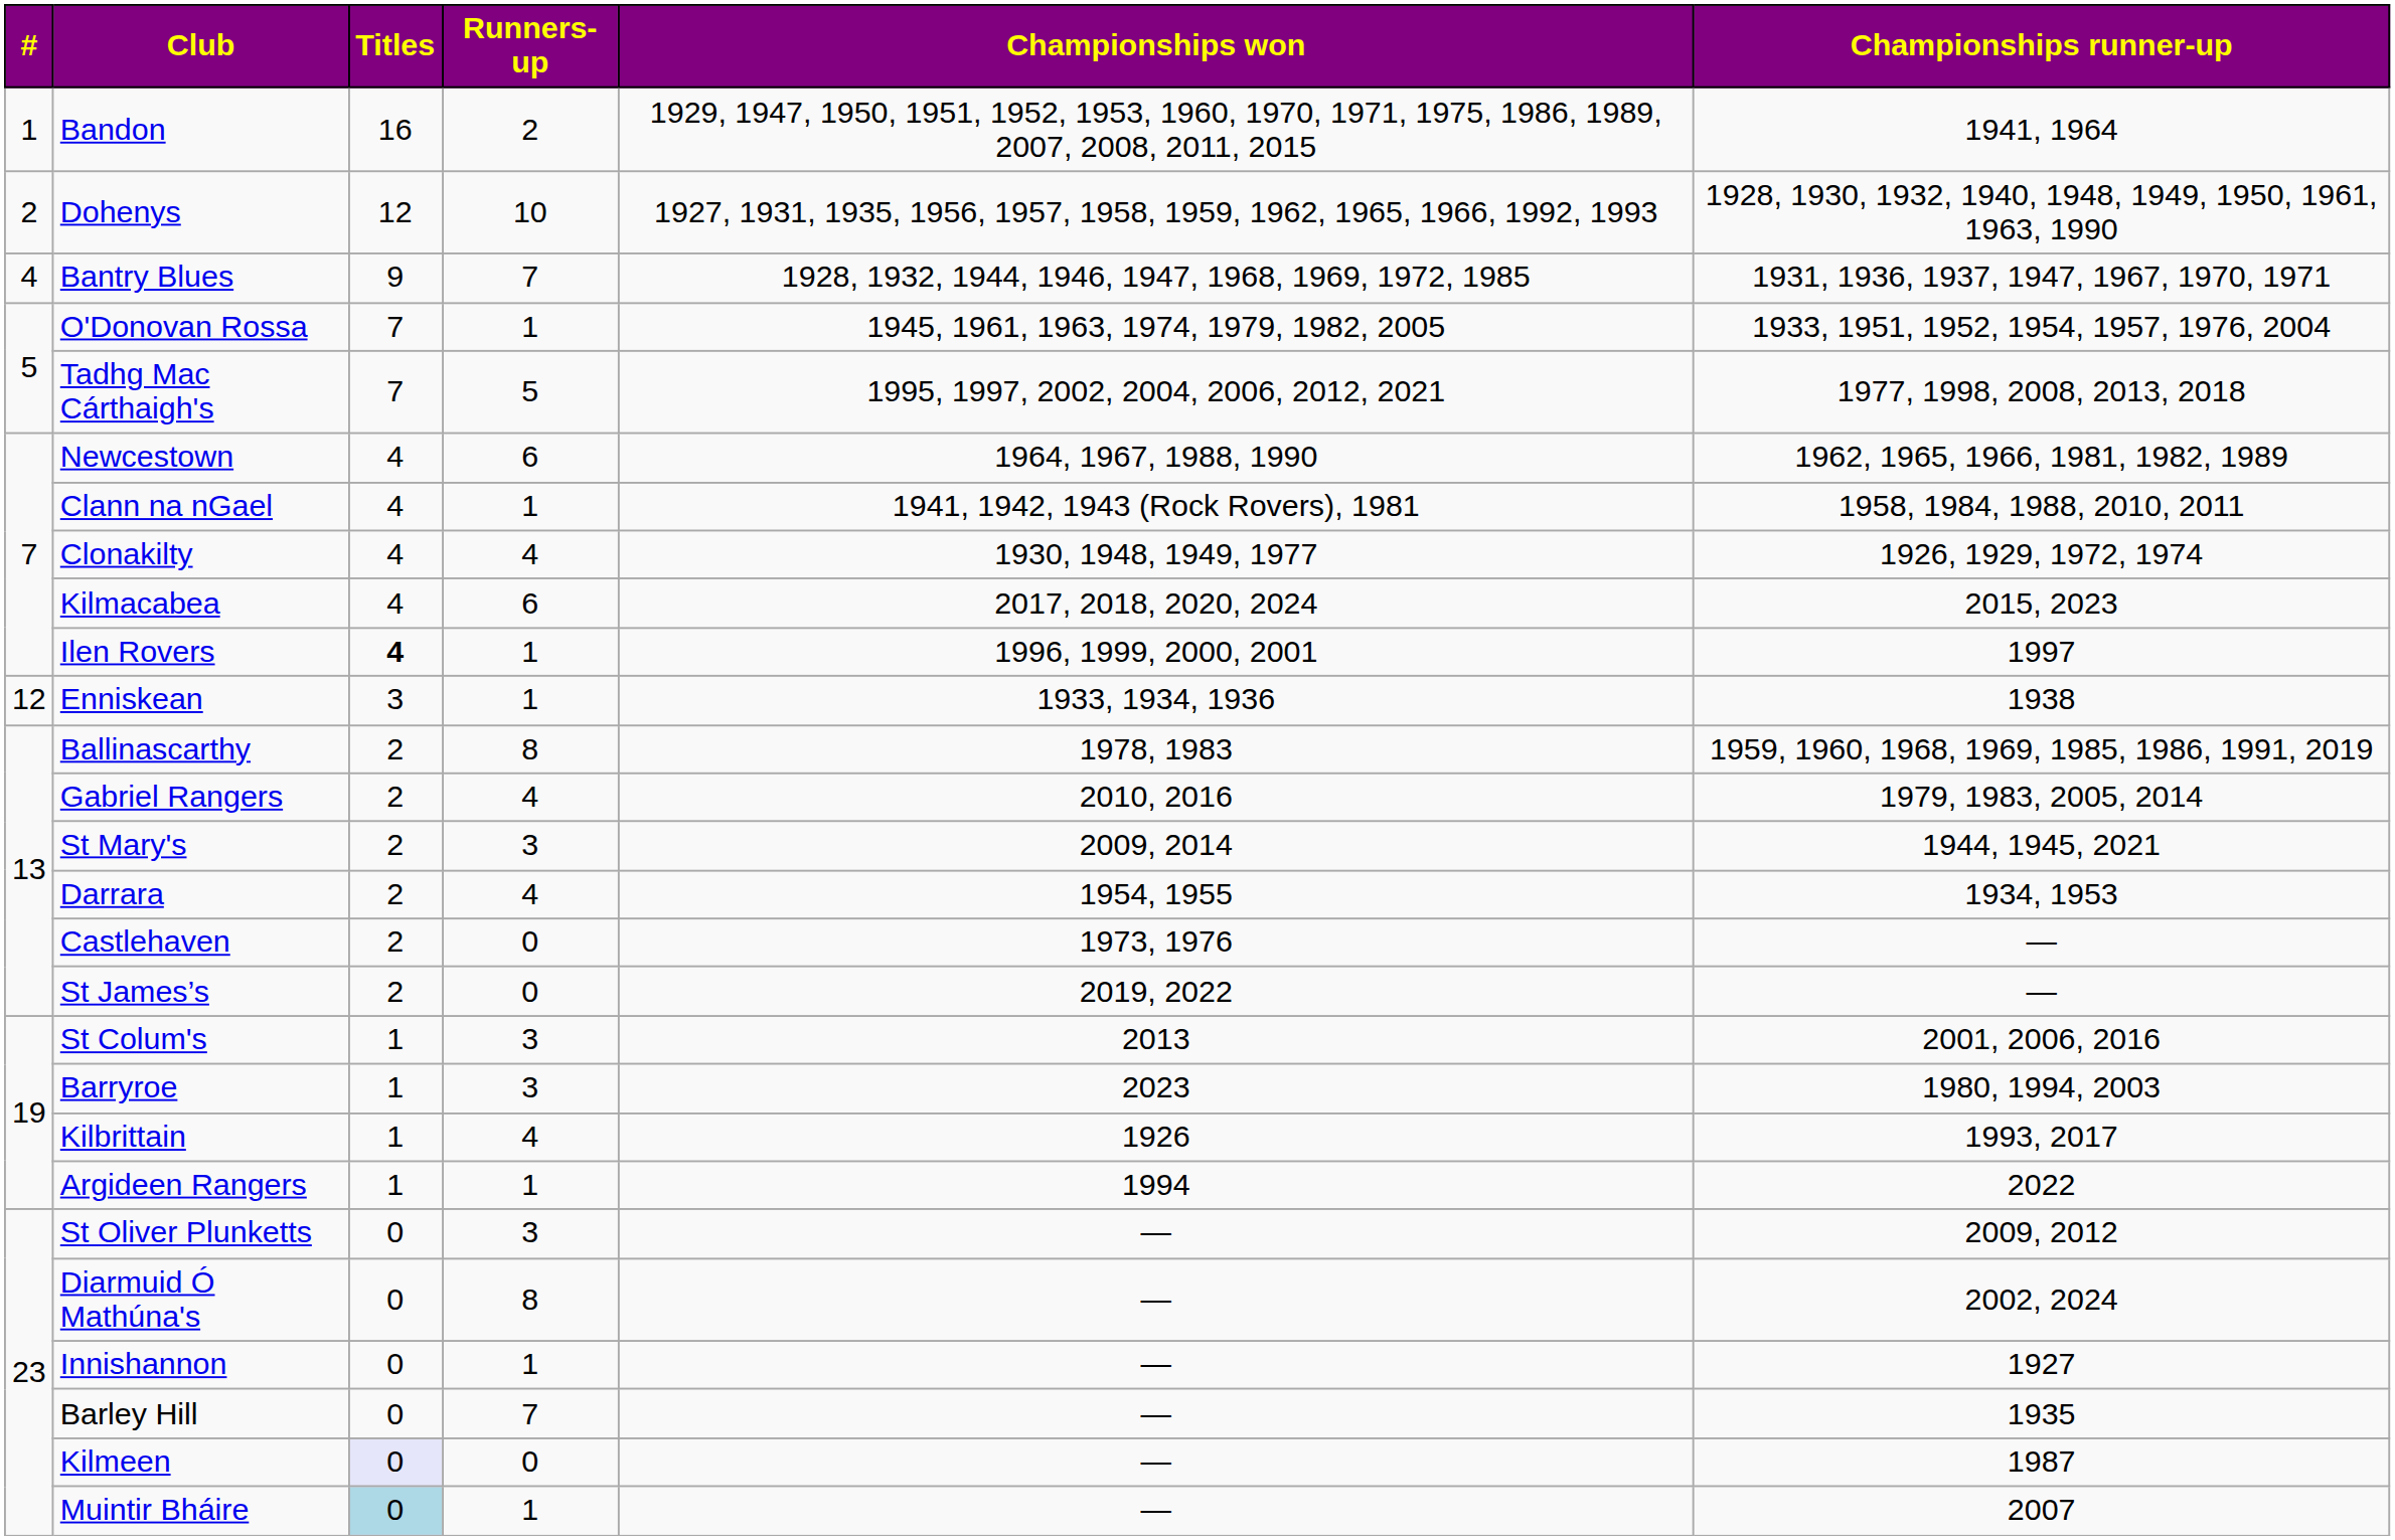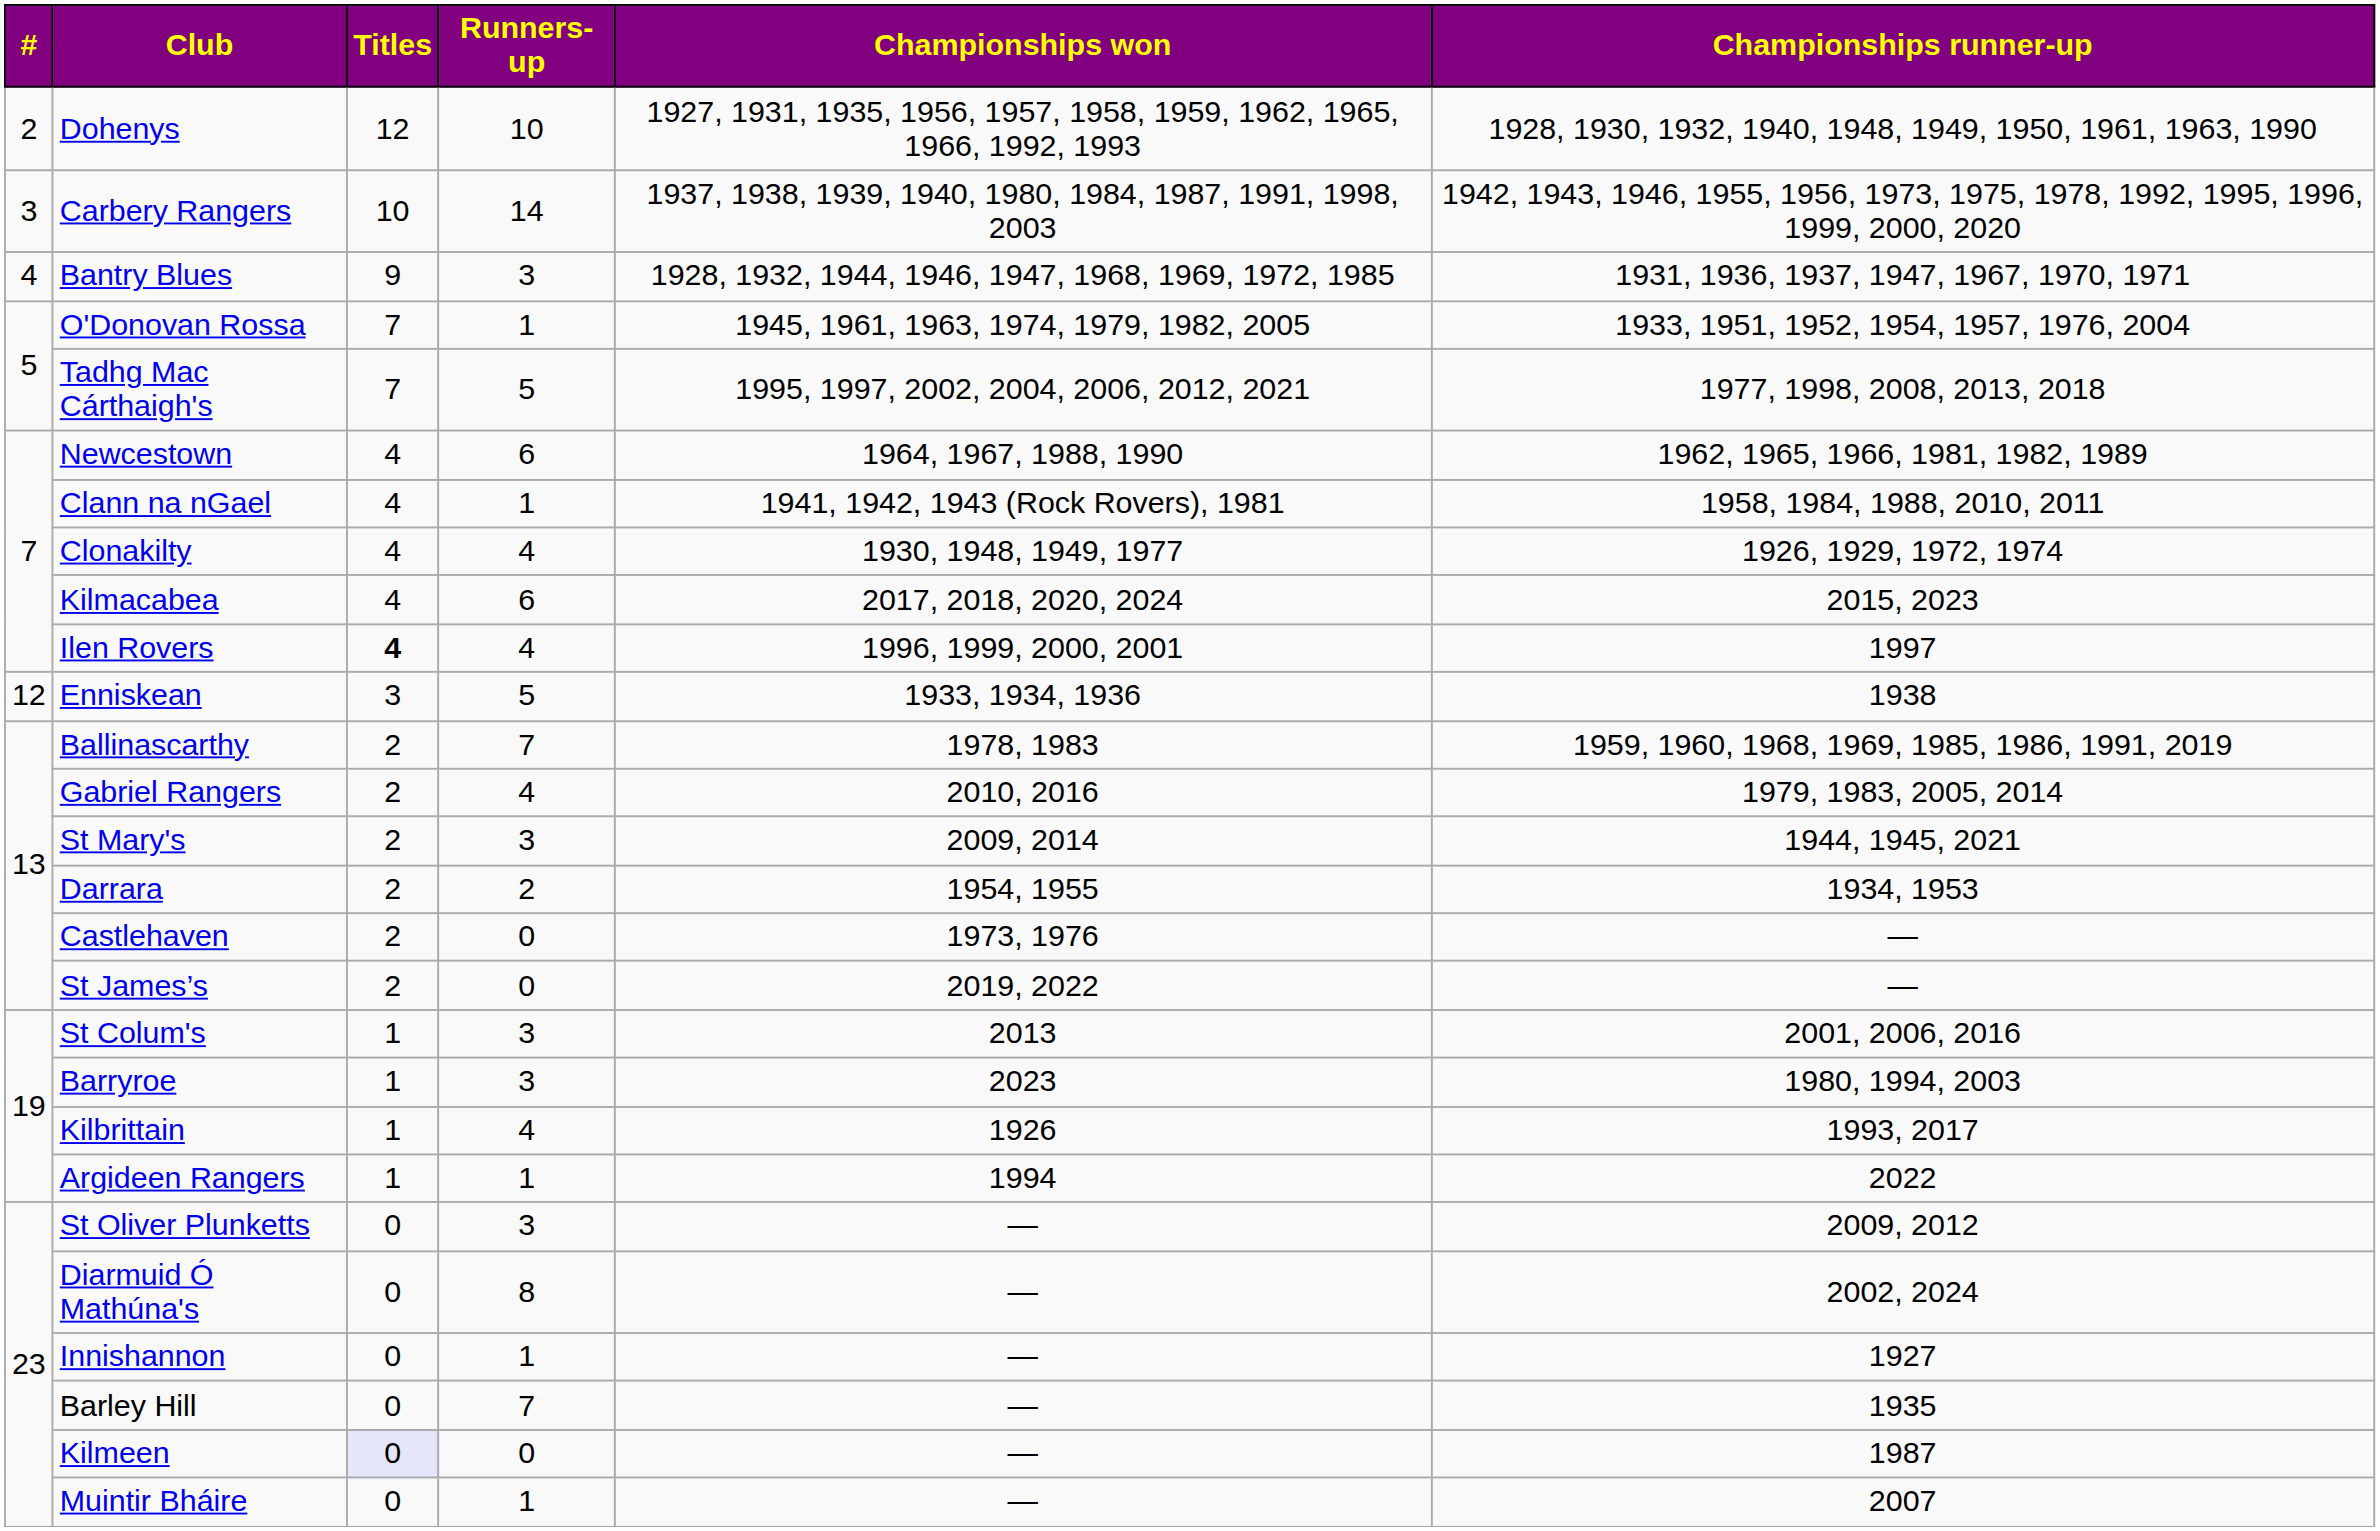- row: 1 | Bandon | 16 | 2 | 1929, 1947, 1950, 1951, 1952, 1953, 1960, 1970, 1971, 1975, 1986, 1989, 2007, 2008, 2011, 2015 | 1941, 1964
+ row: 3 | Carbery Rangers | 10 | 14 | 1937, 1938, 1939, 1940, 1980, 1984, 1987, 1991, 1998, 2003 | 1942, 1943, 1946, 1955, 1956, 1973, 1975, 1978, 1992, 1995, 1996, 1999, 2000, 2020
Bantry Blues | Runners-up: 7 -> 3
Ilen Rovers | Runners-up: 1 -> 4
Enniskean | Runners-up: 1 -> 5
Ballinascarthy | Runners-up: 8 -> 7
Darrara | Runners-up: 4 -> 2
Muintir Bháire | Titles: lightblue background -> no background
